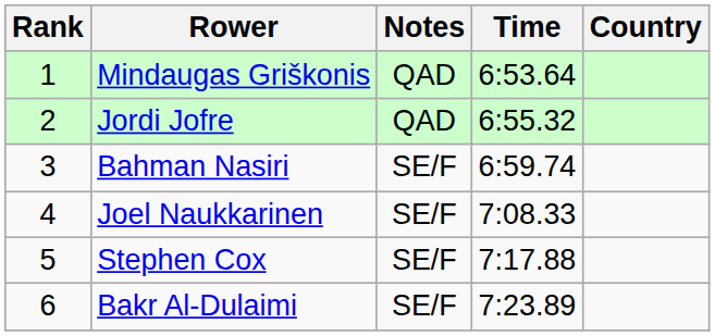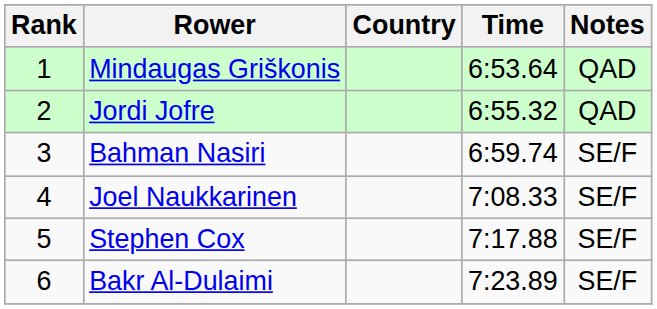columns swapped: Country <-> Notes
